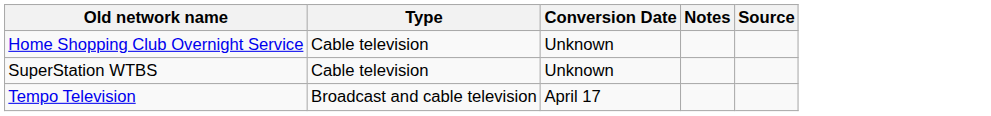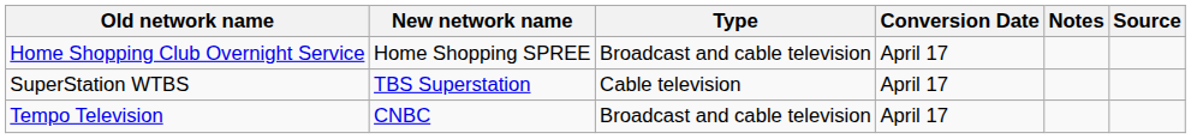+ column: New network name | Home Shopping SPREE | TBS Superstation | CNBC
Home Shopping Club Overnight Service | Type: Cable television -> Broadcast and cable television
Home Shopping Club Overnight Service | Conversion Date: Unknown -> April 17
SuperStation WTBS | Conversion Date: Unknown -> April 17
